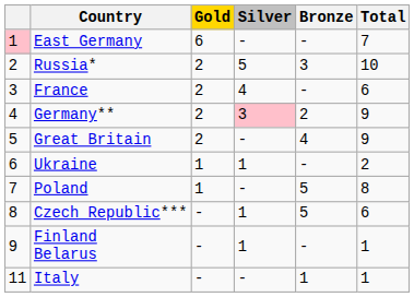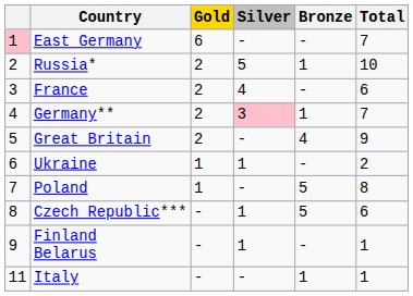Russia* | Bronze: 3 -> 1
Germany** | Bronze: 2 -> 1
Germany** | Total: 9 -> 7
